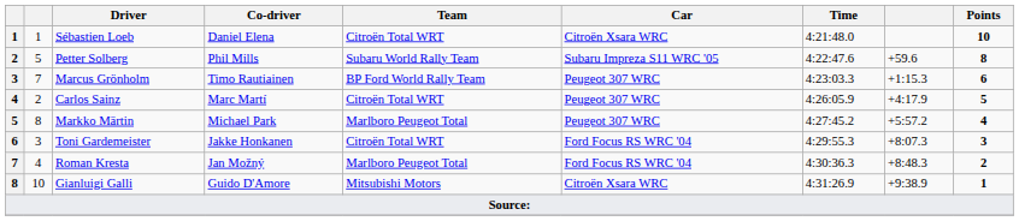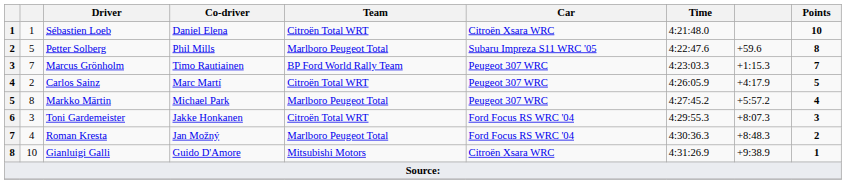Petter Solberg | Team: Subaru World Rally Team -> Marlboro Peugeot Total
Marcus Grönholm | Points: 6 -> 7
